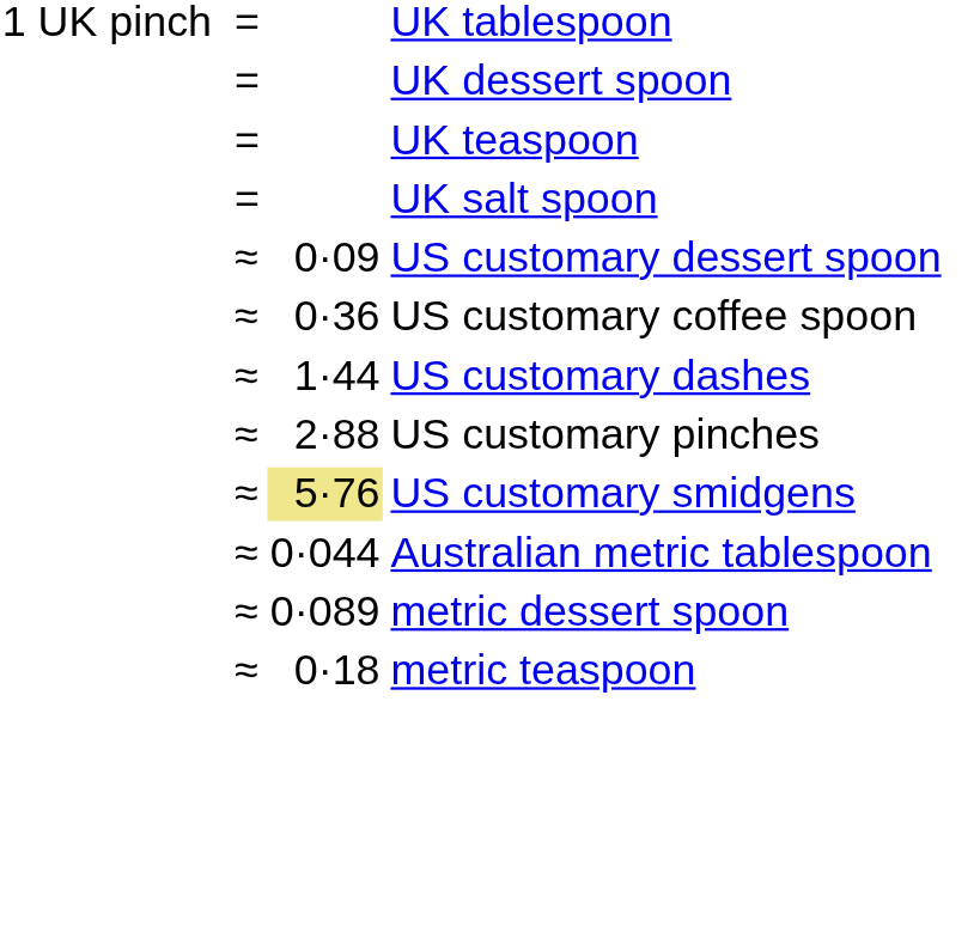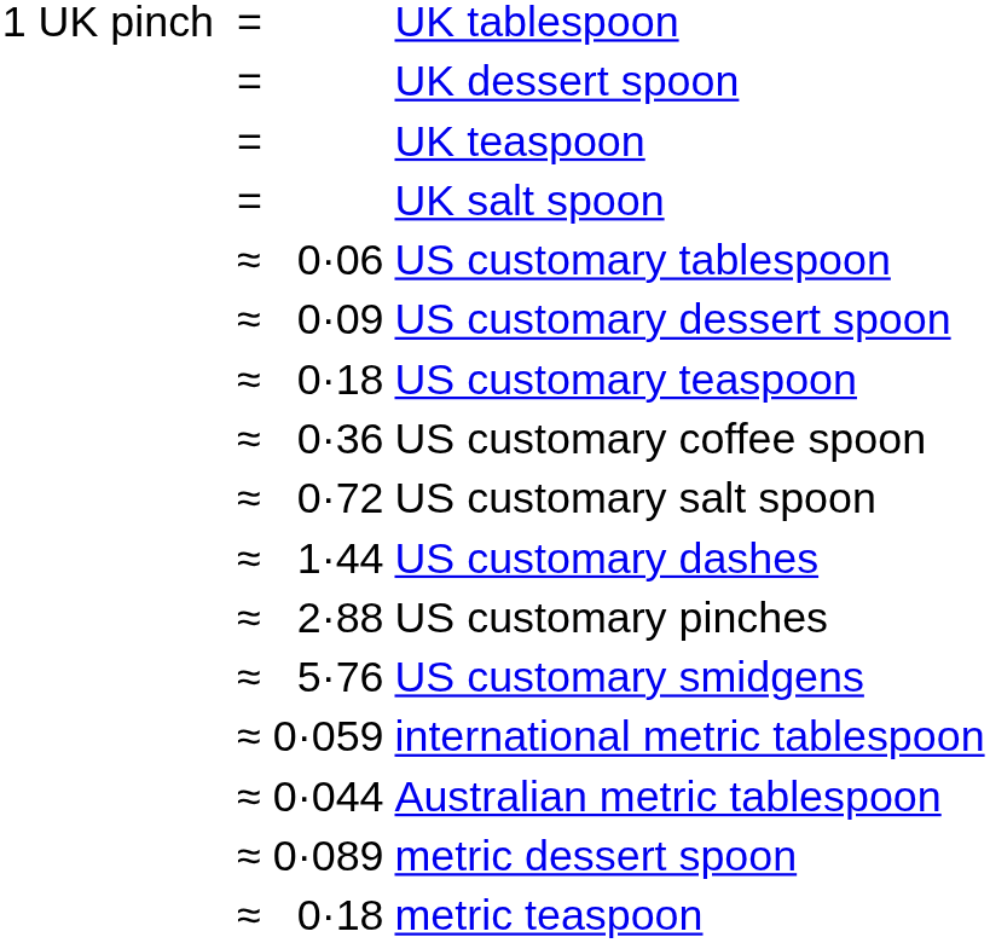+ row: ≈ | 0·06 | US customary tablespoon
+ row: ≈ | 0·18 | US customary teaspoon
+ row: ≈ | 0·72 | US customary salt spoon
US customary smidgens | column 3: khaki background -> no background
+ row: ≈ | 0·059 | international metric tablespoon
